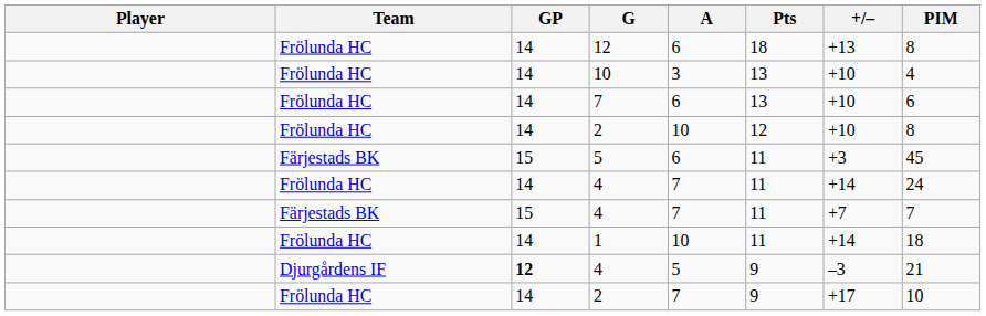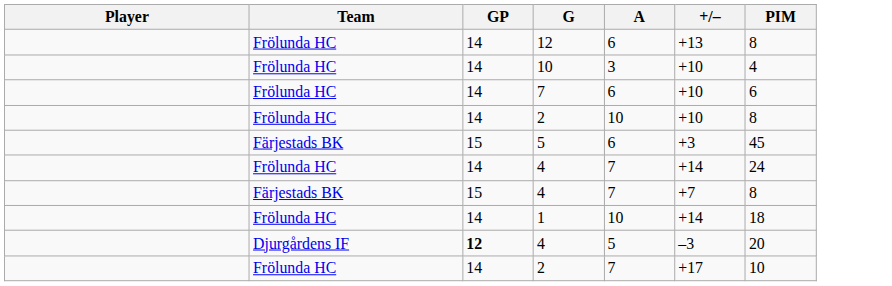- column: Pts | 18 | 13 | 13 | 12 | 11 | 11 | 11 | 11 | 9 | 9
Färjestads BK / 4 | PIM: 7 -> 8
Djurgårdens IF / 4 | PIM: 21 -> 20
